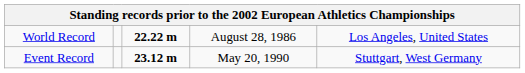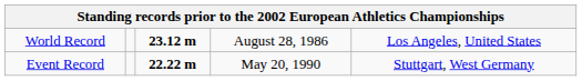World Record | column 3: 22.22 m -> 23.12 m
Event Record | column 3: 23.12 m -> 22.22 m
